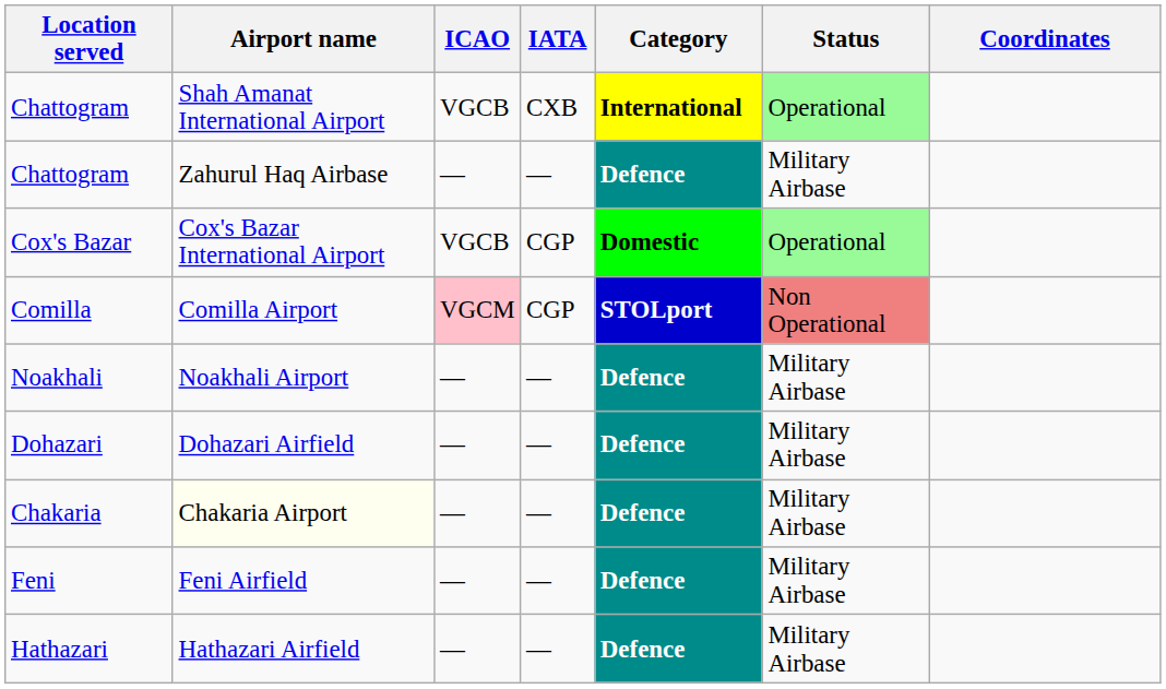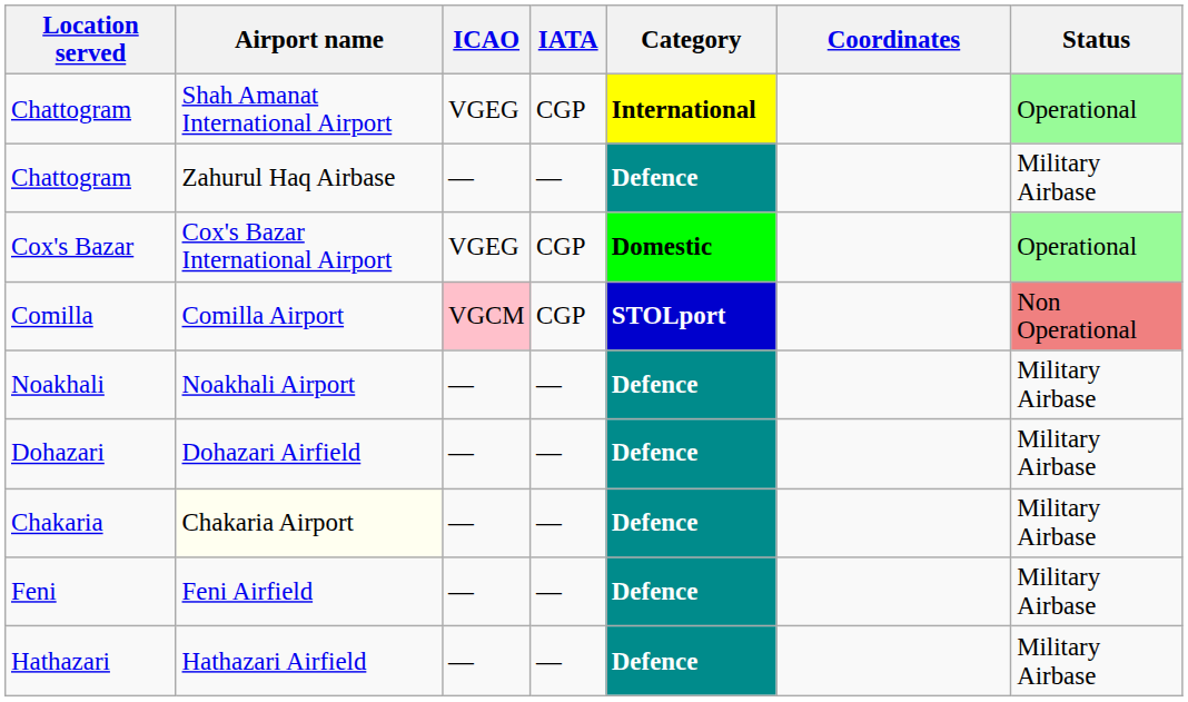columns swapped: Status <-> Coordinates
Shah Amanat International Airport | ICAO: VGCB -> VGEG
Shah Amanat International Airport | IATA: CXB -> CGP
Cox's Bazar International Airport | ICAO: VGCB -> VGEG
